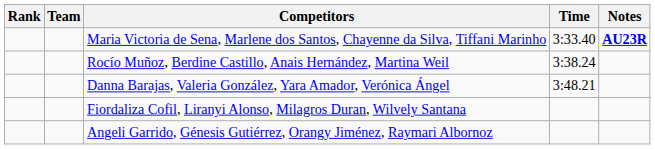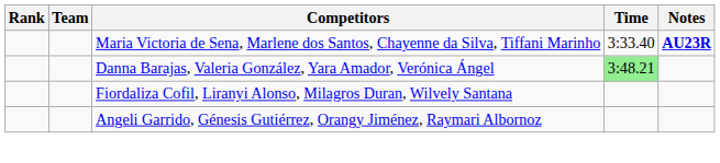- row: Rocío Muñoz, Berdine Castillo, Anais Hernández, Martina Weil | 3:38.24
Danna Barajas, Valeria González, Yara Amador, Verónica Ángel | Time: no background -> lightgreen background
